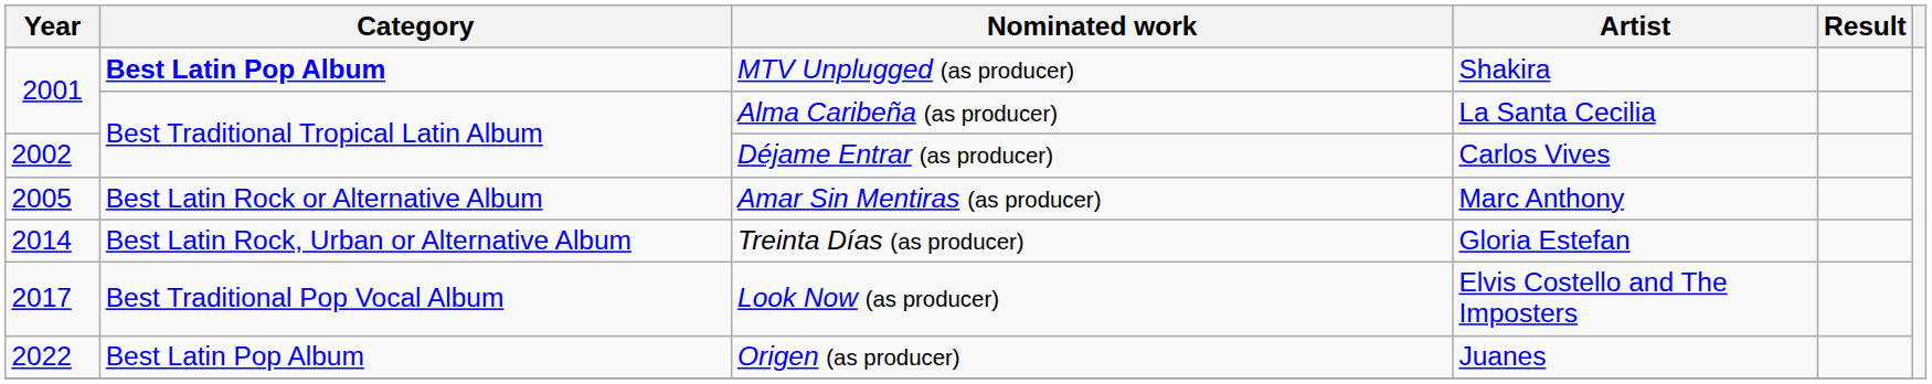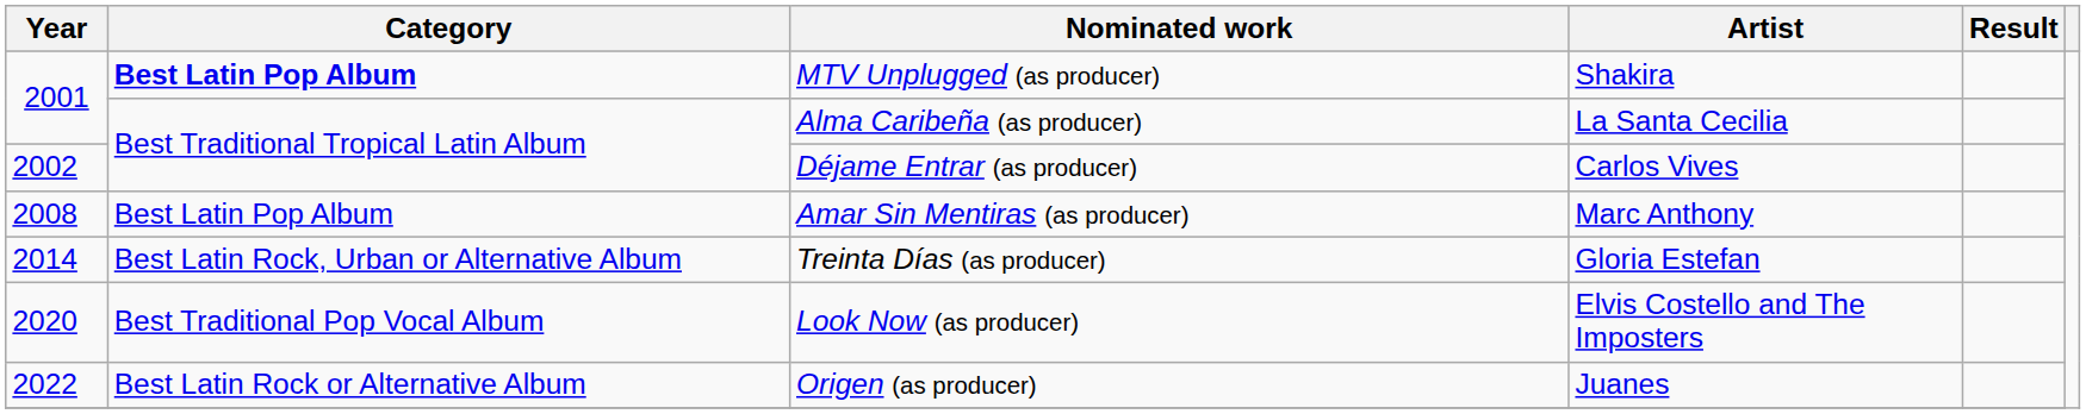Amar Sin Mentiras (as producer) | Year: 2005 -> 2008
Amar Sin Mentiras (as producer) | Category: Best Latin Rock or Alternative Album -> Best Latin Pop Album
Look Now (as producer) | Year: 2017 -> 2020
Origen (as producer) | Category: Best Latin Pop Album -> Best Latin Rock or Alternative Album
